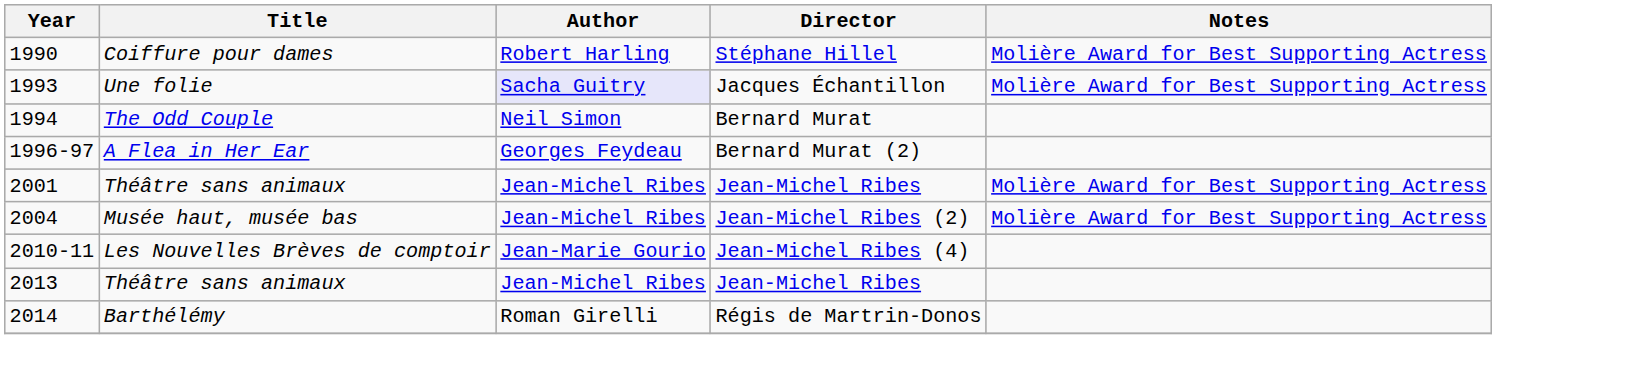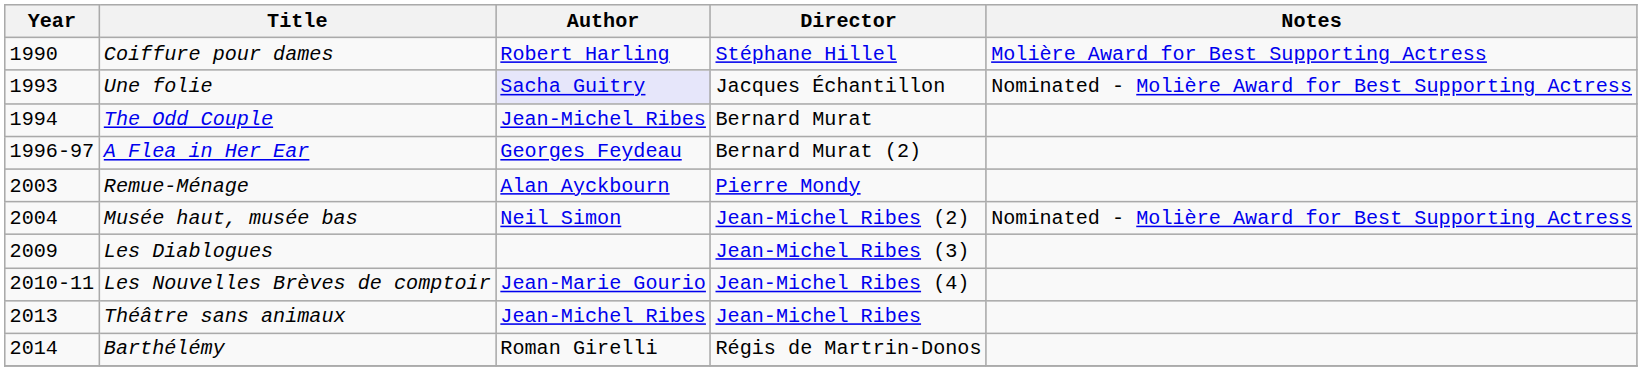Une folie | Notes: Molière Award for Best Supporting Actress -> Nominated - Molière Award for Best Supporting Actress
The Odd Couple | Author: Neil Simon -> Jean-Michel Ribes
- row: 2001 | Théâtre sans animaux | Jean-Michel Ribes | Jean-Michel Ribes | Molière Award for Best Supporting Actress
+ row: 2003 | Remue-Ménage | Alan Ayckbourn | Pierre Mondy
Musée haut, musée bas | Author: Jean-Michel Ribes -> Neil Simon
Musée haut, musée bas | Notes: Molière Award for Best Supporting Actress -> Nominated - Molière Award for Best Supporting Actress
+ row: 2009 | Les Diablogues | Jean-Michel Ribes (3)
